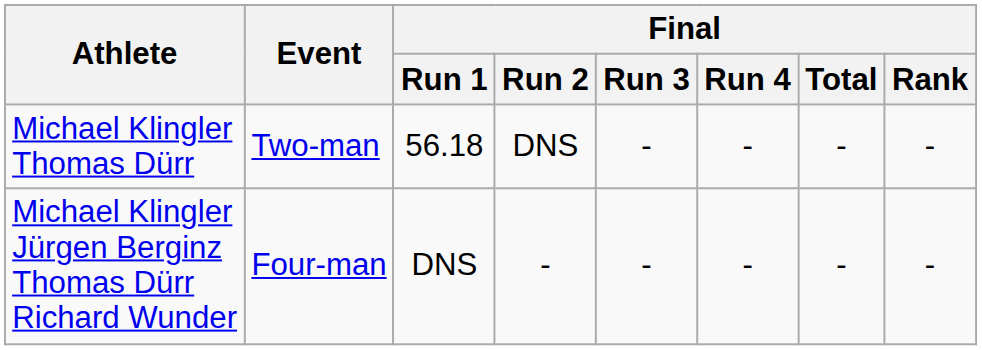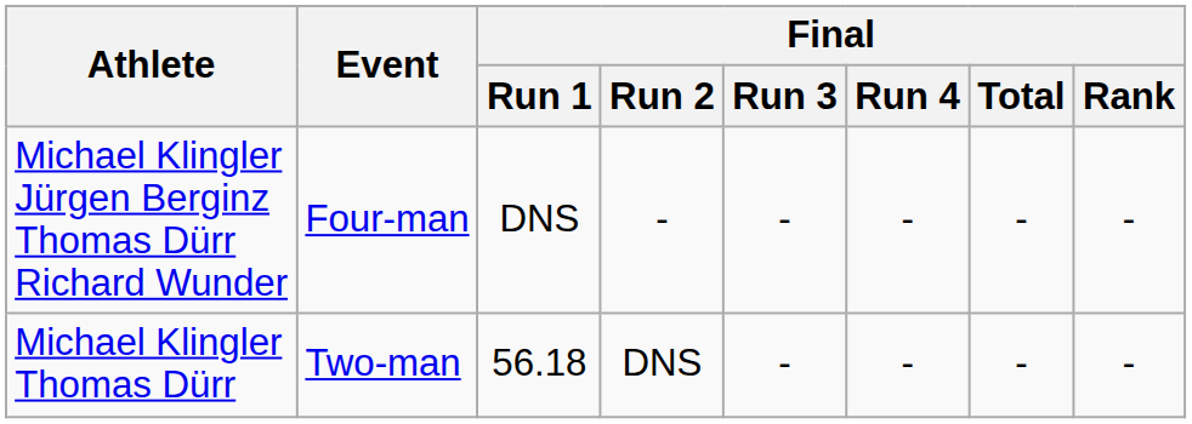rows swapped: Michael Klingler Thomas Dürr <-> Michael Klingler Jürgen Berginz Thomas Dürr Richard Wunder
